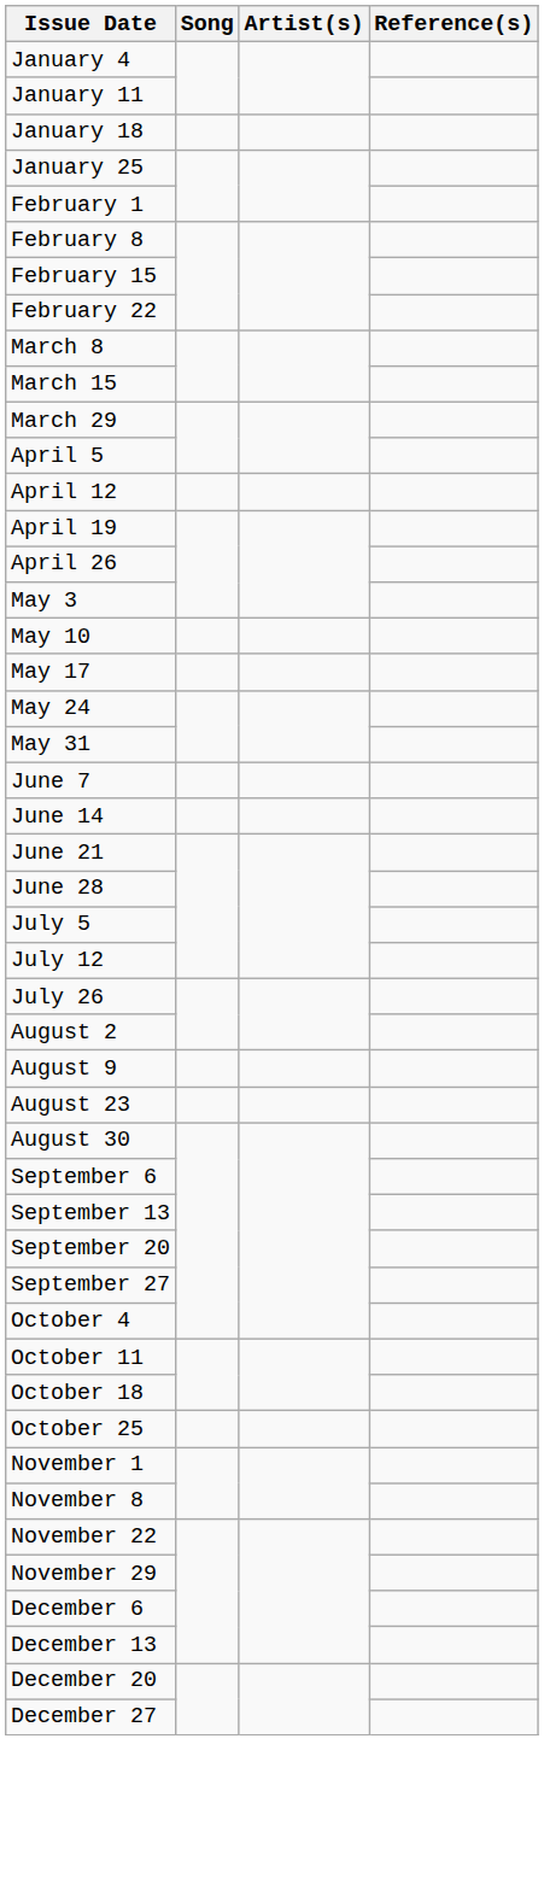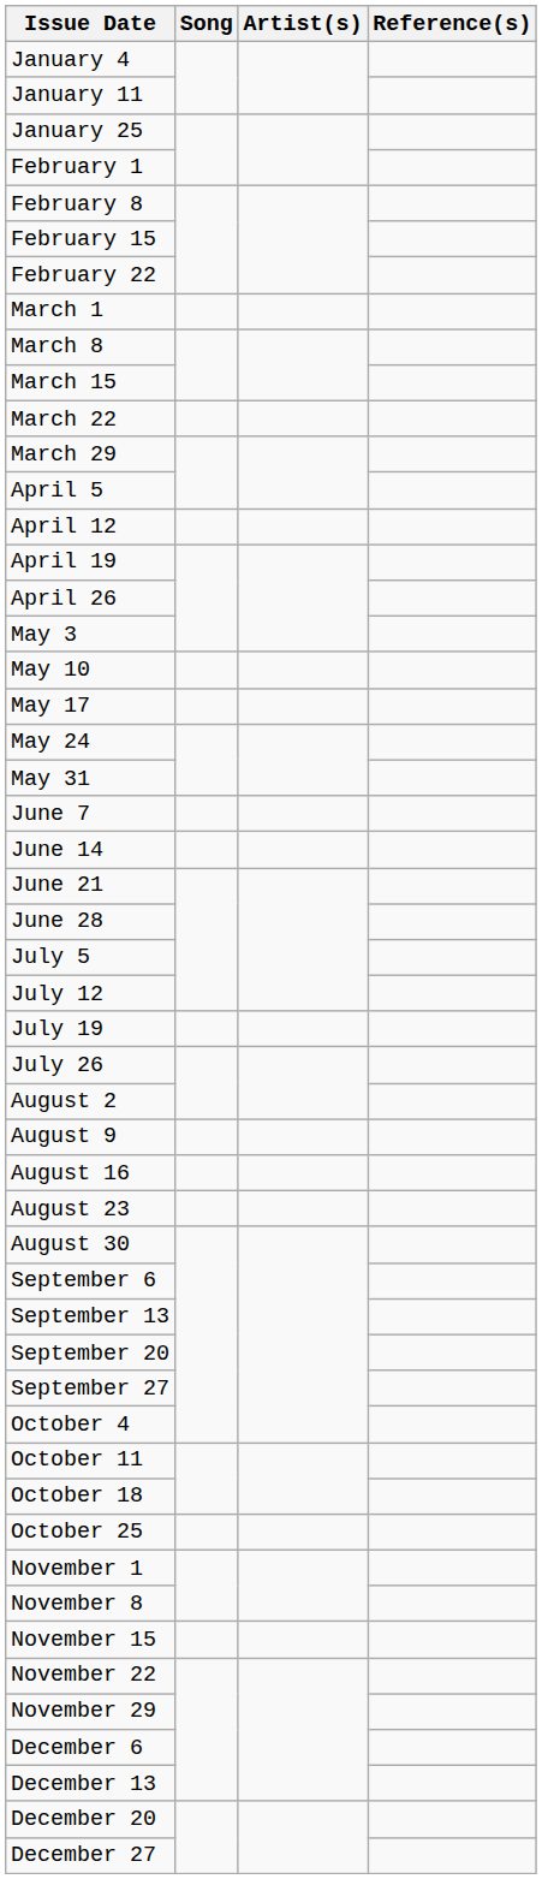- row: January 18
+ row: March 1
+ row: March 22
+ row: July 19
+ row: August 16
+ row: November 15
